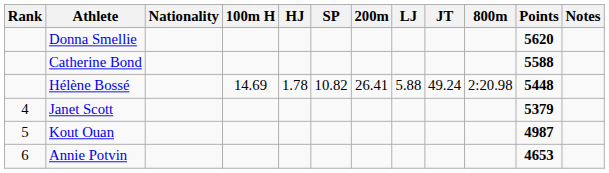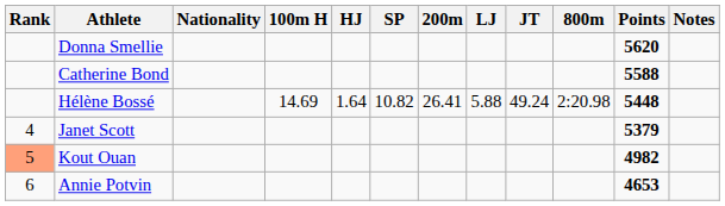Hélène Bossé | HJ: 1.78 -> 1.64
Kout Ouan | Rank: no background -> lightsalmon background
Kout Ouan | Points: 4987 -> 4982
